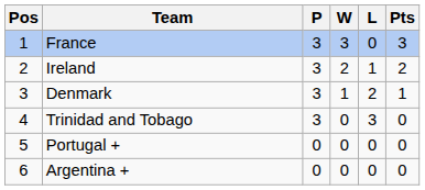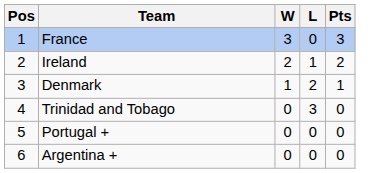- column: P | 3 | 3 | 3 | 3 | 0 | 0
